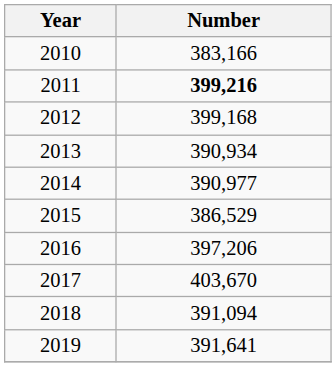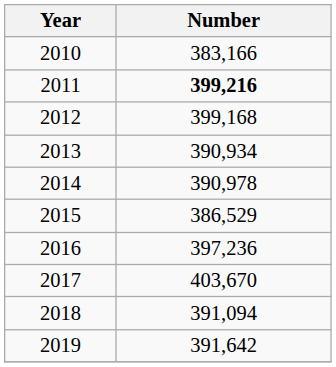2014 | Number: 390,977 -> 390,978
2016 | Number: 397,206 -> 397,236
2019 | Number: 391,641 -> 391,642
